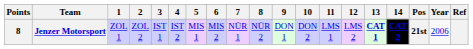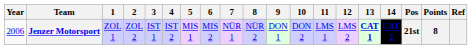columns swapped: Year <-> Points
Jenzer Motorsport | 14: bold -> normal
